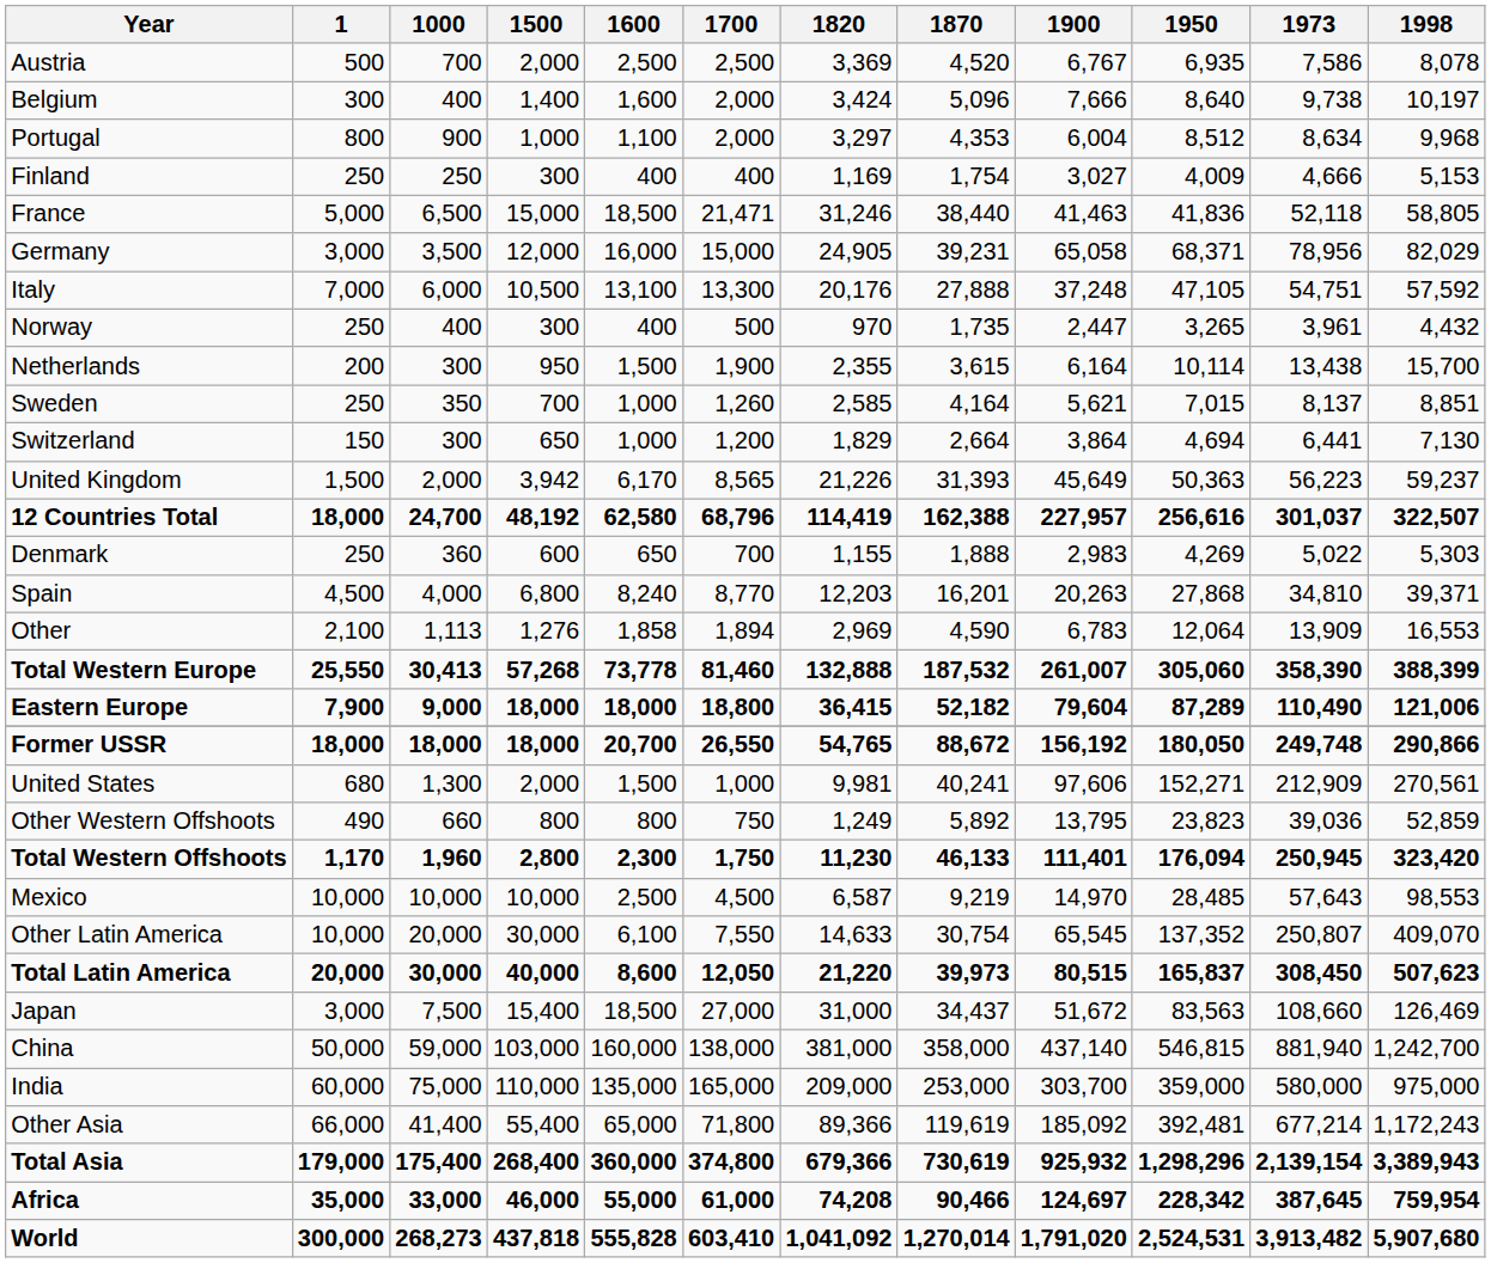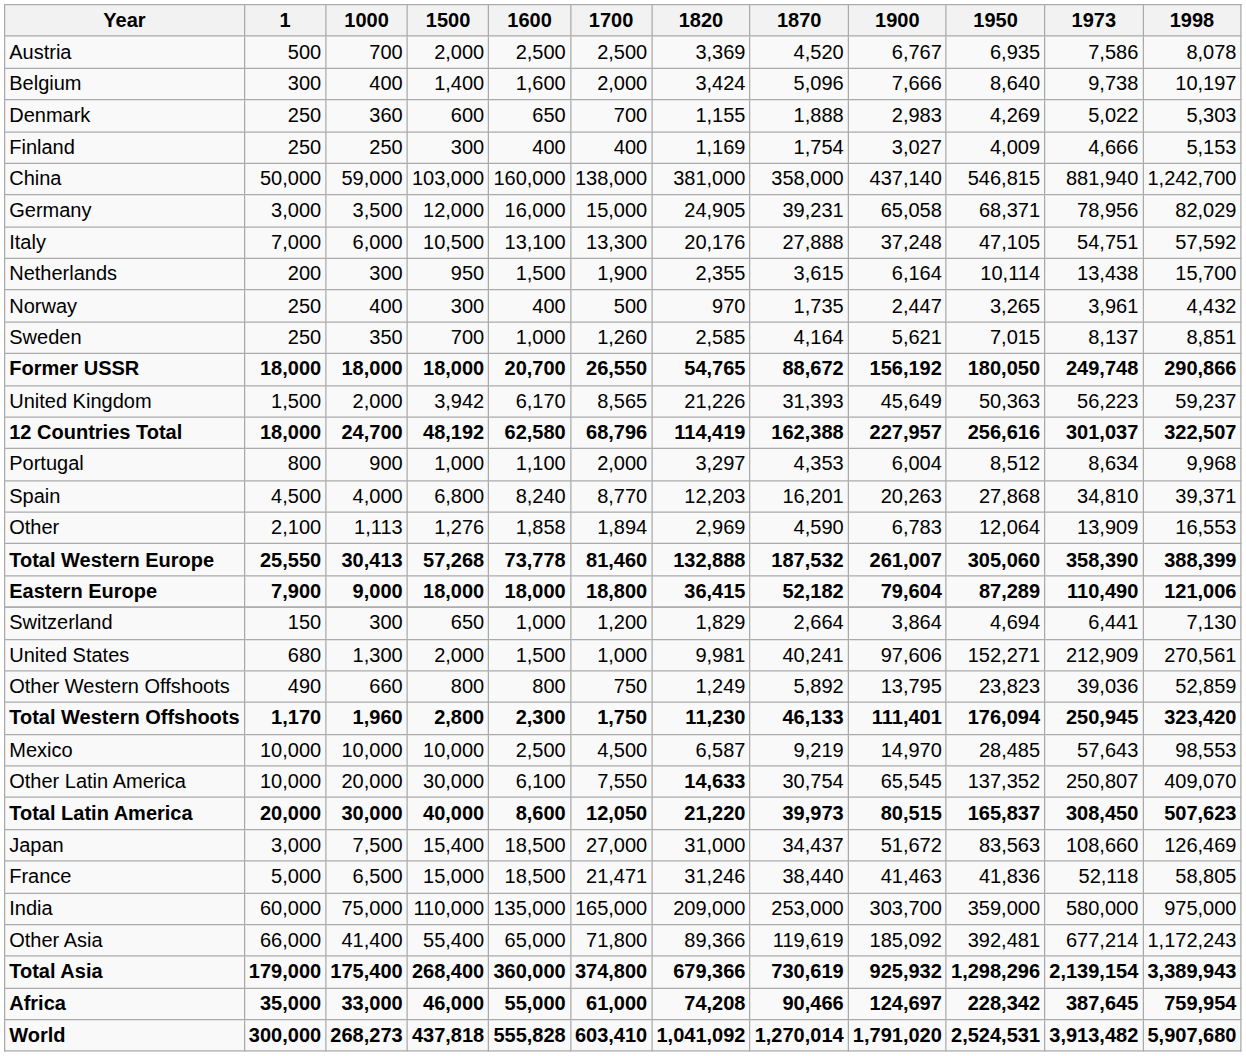rows swapped: Denmark <-> Portugal
rows swapped: France <-> China
rows swapped: Netherlands <-> Norway
rows swapped: Switzerland <-> Former USSR
Other Latin America | 1820: normal -> bold
